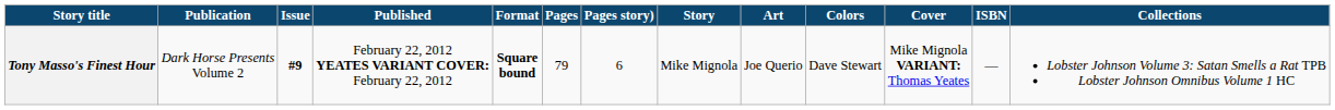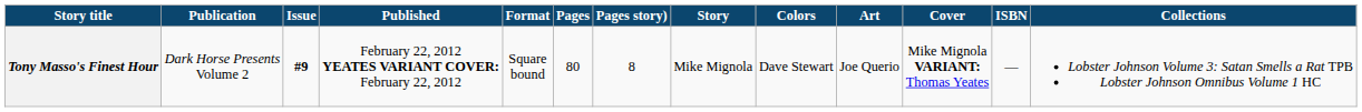columns swapped: Art <-> Colors
Tony Masso's Finest Hour | Format: bold -> normal
Tony Masso's Finest Hour | Pages: 79 -> 80
Tony Masso's Finest Hour | Pages story): 6 -> 8
